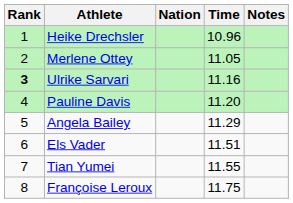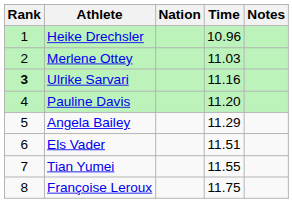Merlene Ottey | Time: 11.05 -> 11.03
